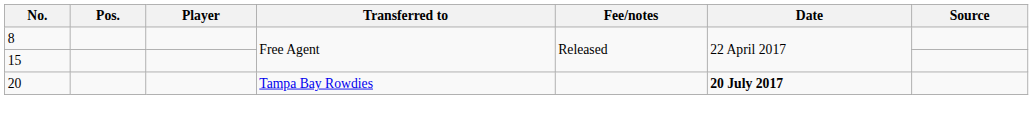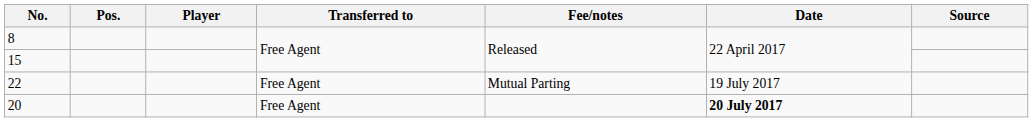+ row: 22 | Free Agent | Mutual Parting | 19 July 2017
20 | Transferred to: Tampa Bay Rowdies -> Free Agent
